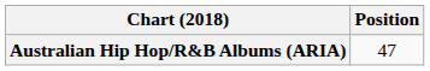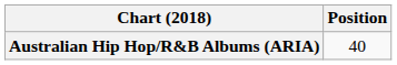Australian Hip Hop/R&B Albums (ARIA) | Position: 47 -> 40
